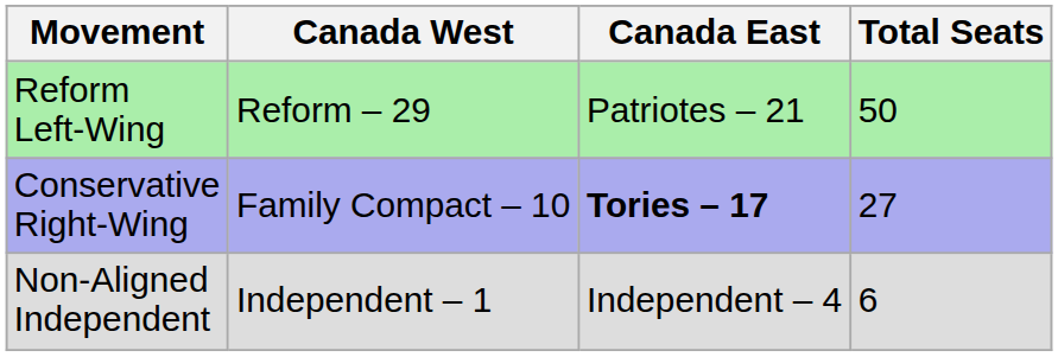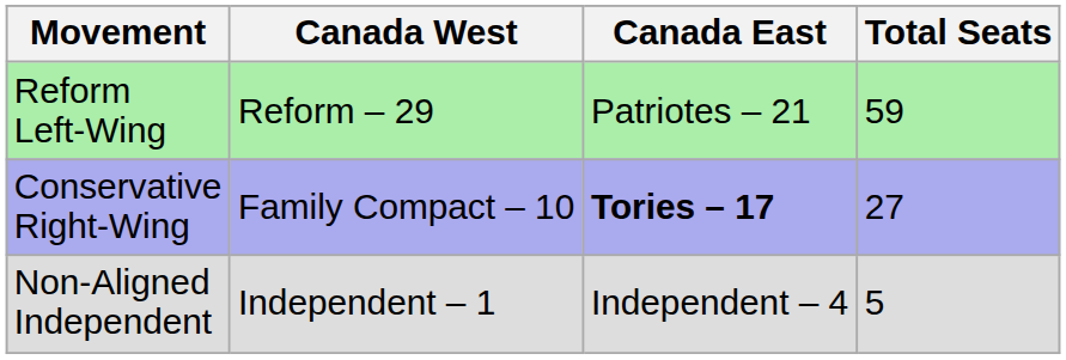Reform Left-Wing | Total Seats: 50 -> 59
Non-Aligned Independent | Total Seats: 6 -> 5
